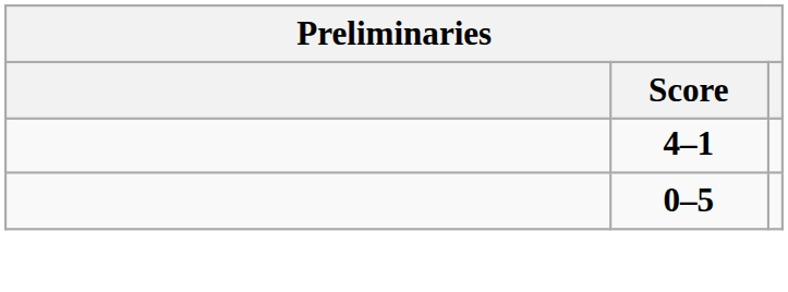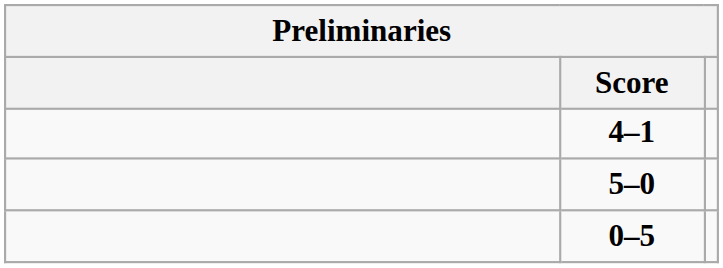+ row: 5–0
